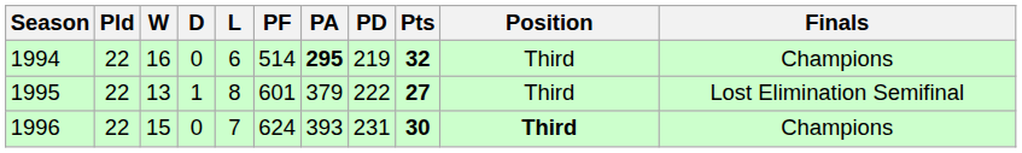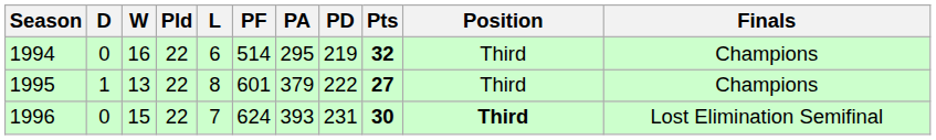columns swapped: Pld <-> D
1994 | PA: bold -> normal
1995 | Finals: Lost Elimination Semifinal -> Champions
1996 | Finals: Champions -> Lost Elimination Semifinal
